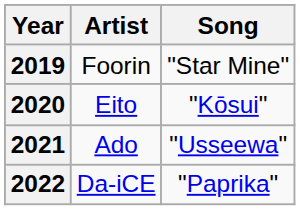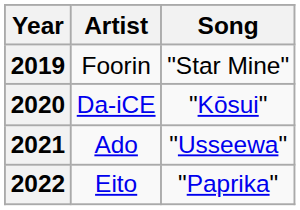2020 | Artist: Eito -> Da-iCE
2022 | Artist: Da-iCE -> Eito
